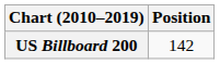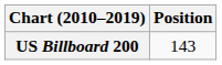US Billboard 200 | Position: 142 -> 143
